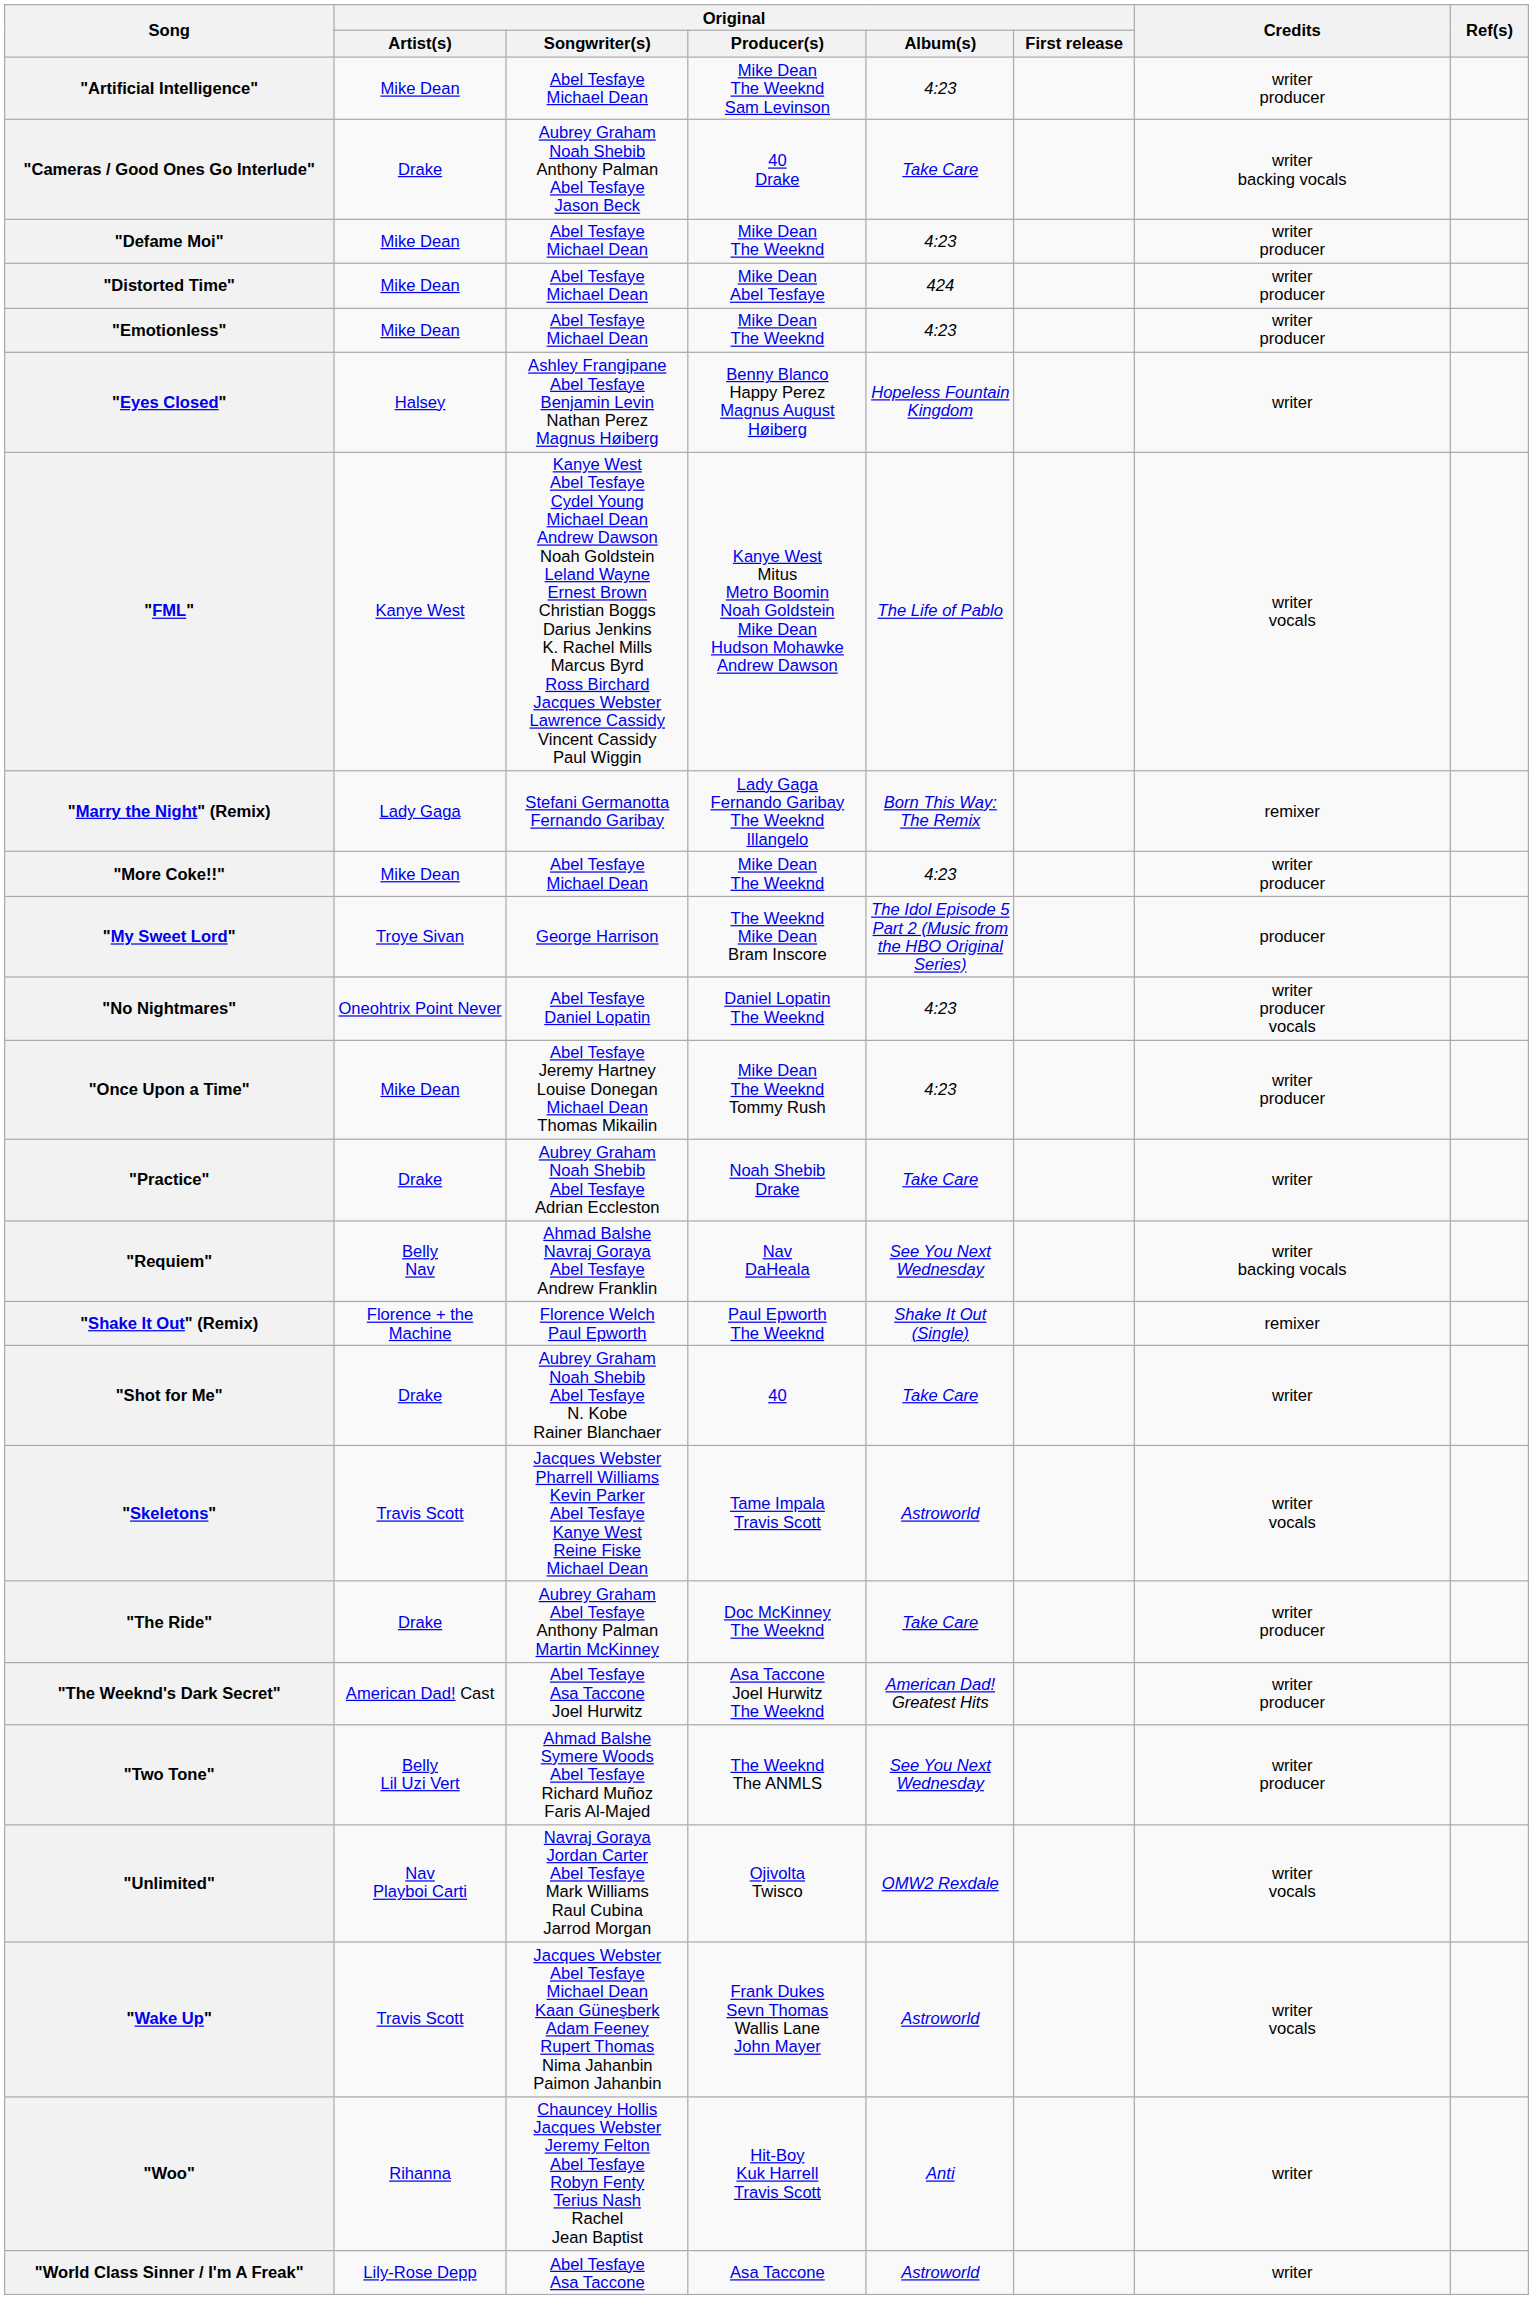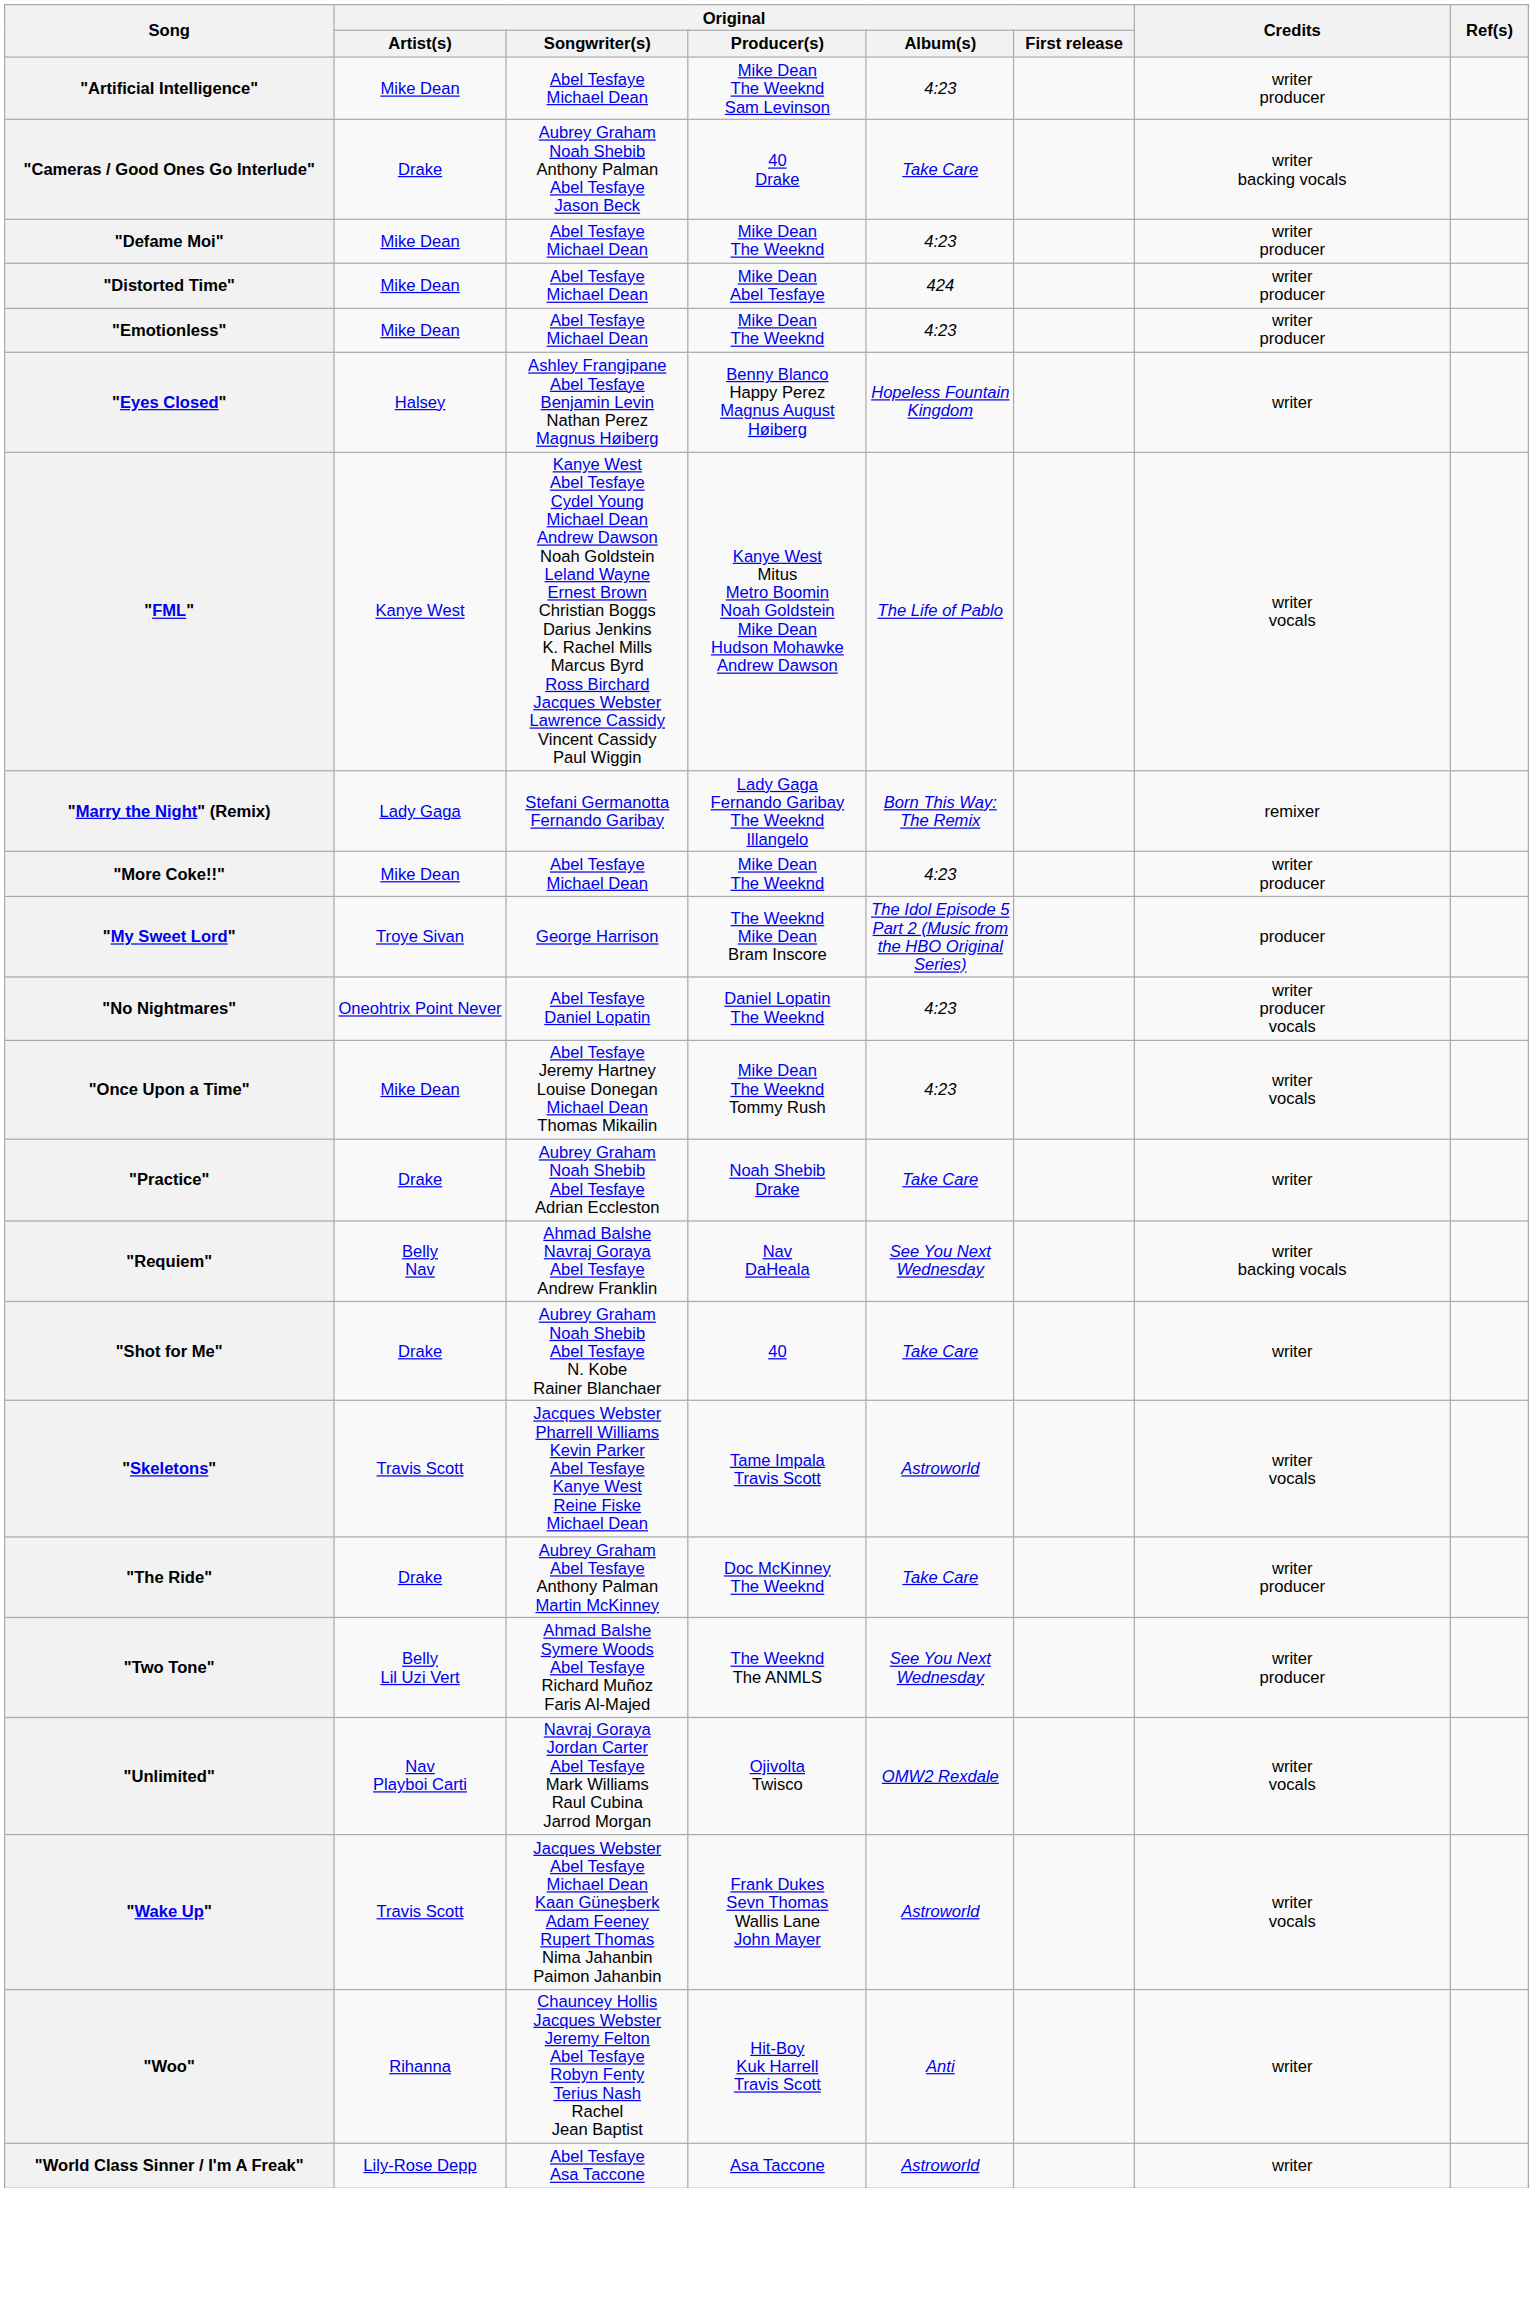"Once Upon a Time" | Credits: writer producer -> writer vocals
- row: "Shake It Out" (Remix) | Florence + the Machine | Florence Welch Paul Epworth | Paul Epworth The Weeknd | Shake It Out (Single) | remixer
- row: "The Weeknd's Dark Secret" | American Dad! Cast | Abel Tesfaye Asa Taccone Joel Hurwitz | Asa Taccone Joel Hurwitz The Weeknd | American Dad! Greatest Hits | writer producer
